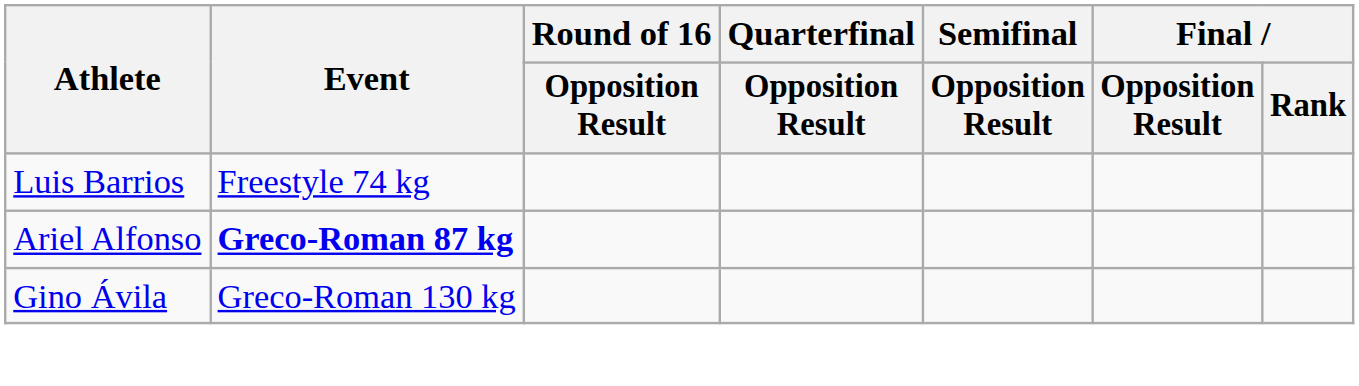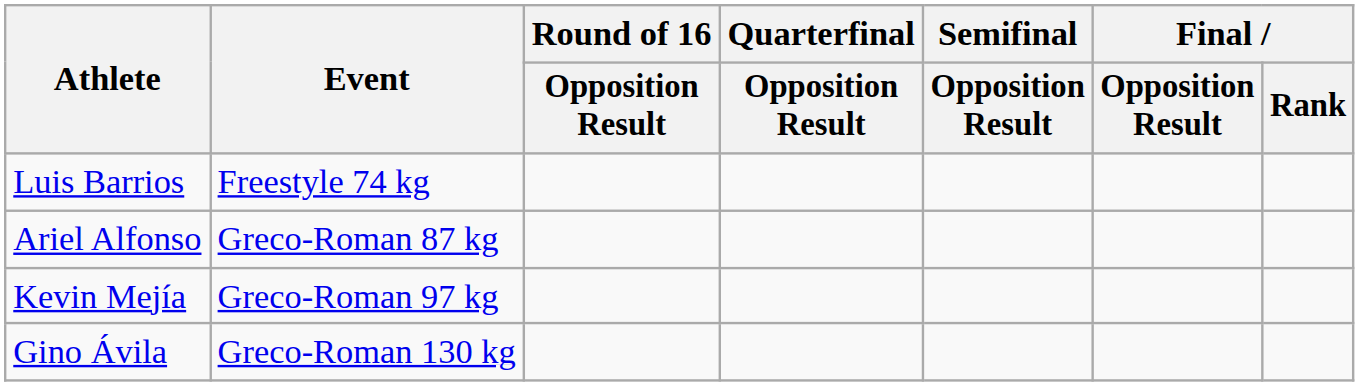Ariel Alfonso | Event: bold -> normal
+ row: Kevin Mejía | Greco-Roman 97 kg
